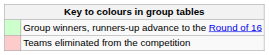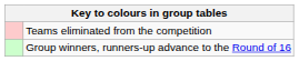rows swapped: Group winners, runners-up advance to the Round of 16 <-> Teams eliminated from the competition
